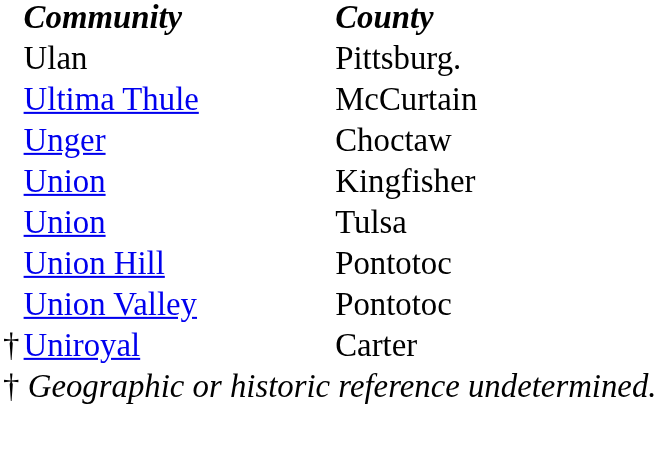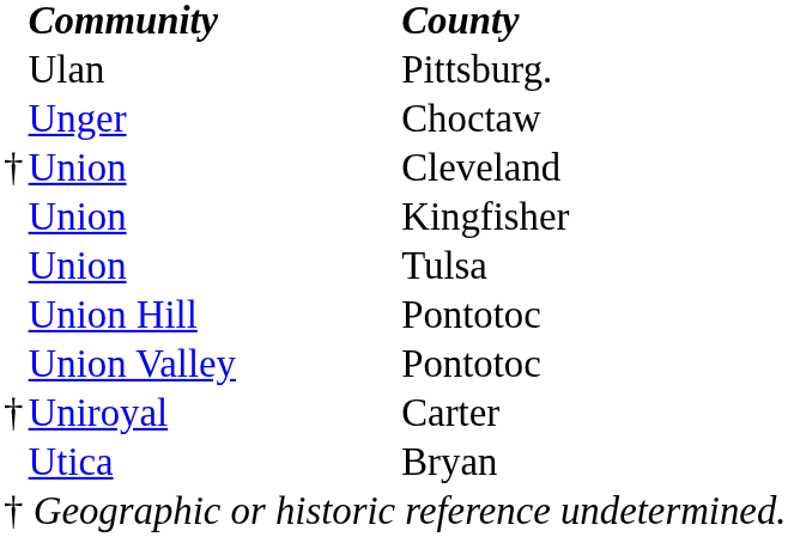- row: Ultima Thule | McCurtain
+ row: † | Union | Cleveland
+ row: Utica | Bryan
